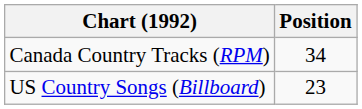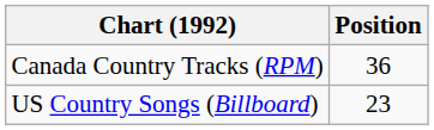Canada Country Tracks (RPM) | Position: 34 -> 36
